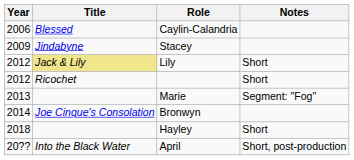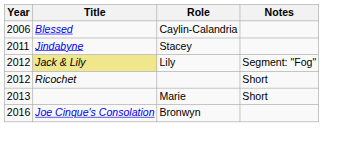Stacey | Year: 2009 -> 2011
Lily | Notes: Short -> Segment: "Fog"
Marie | Notes: Segment: "Fog" -> Short
Bronwyn | Year: 2014 -> 2016
- row: 2018 | Hayley | Short
- row: 20?? | Into the Black Water | April | Short, post-production
